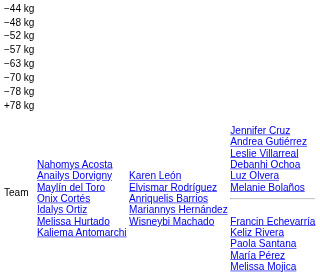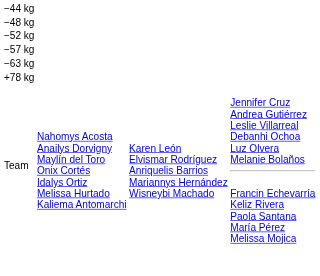- row: −70 kg
- row: −78 kg
